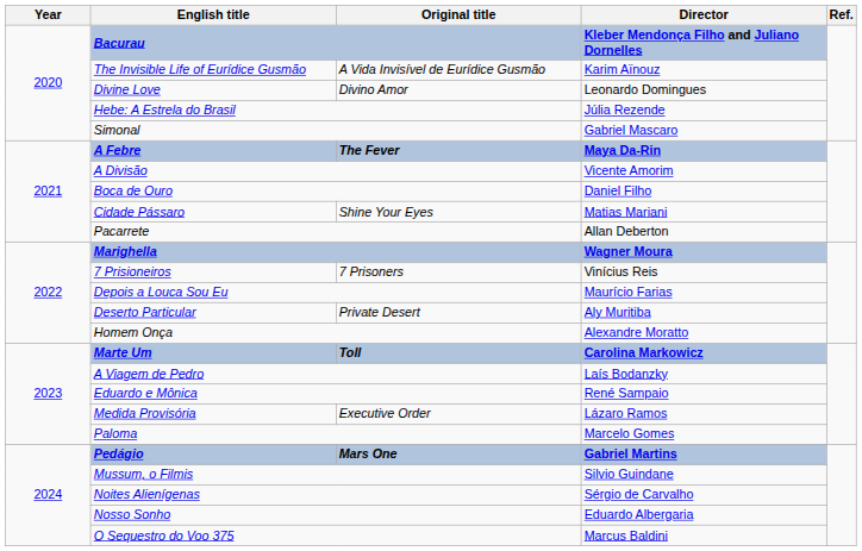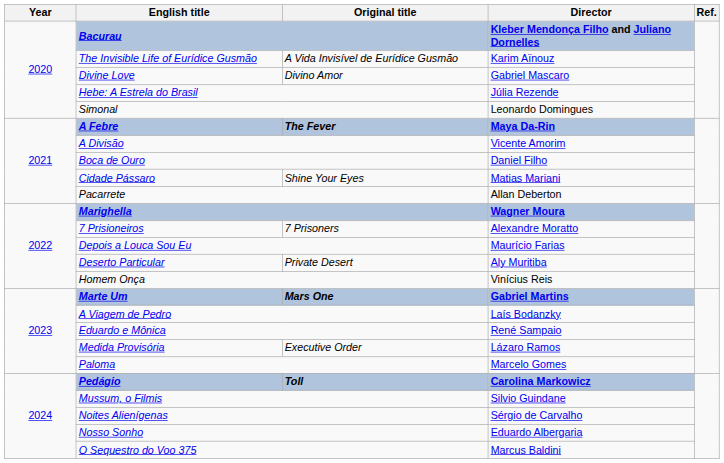Divine Love | Director: Leonardo Domingues -> Gabriel Mascaro
Simonal | Director: Gabriel Mascaro -> Leonardo Domingues
7 Prisioneiros | Director: Vinícius Reis -> Alexandre Moratto
Homem Onça | Director: Alexandre Moratto -> Vinícius Reis
Marte Um | Original title: Toll -> Mars One
Marte Um | Director: Carolina Markowicz -> Gabriel Martins
Pedágio | Original title: Mars One -> Toll
Pedágio | Director: Gabriel Martins -> Carolina Markowicz
